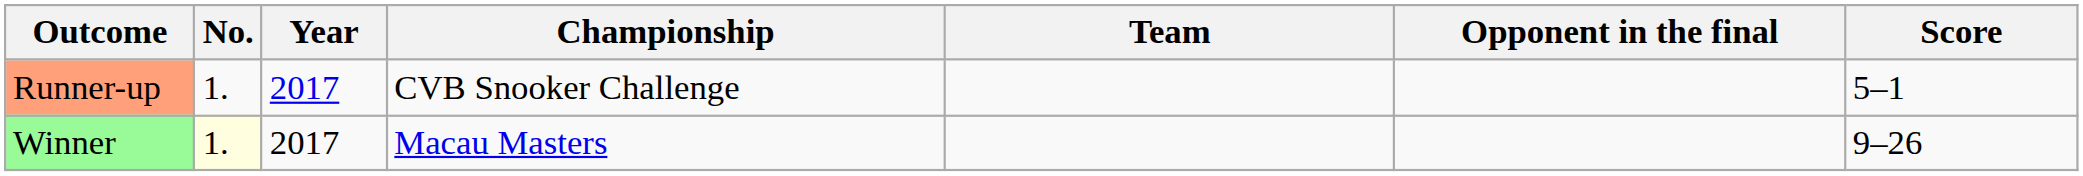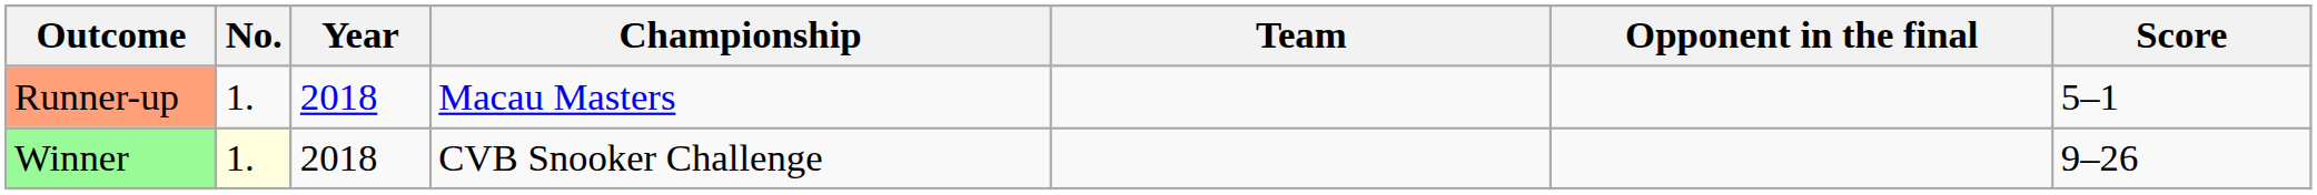Runner-up | Year: 2017 -> 2018
Runner-up | Championship: CVB Snooker Challenge -> Macau Masters
Winner | Year: 2017 -> 2018
Winner | Championship: Macau Masters -> CVB Snooker Challenge
